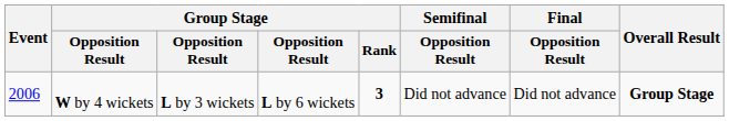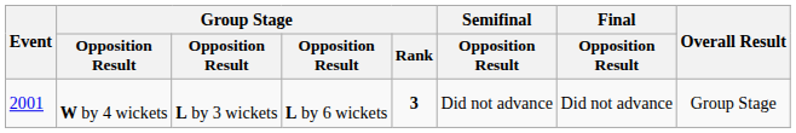W by 4 wickets | Event: 2006 -> 2001
W by 4 wickets | Overall Result: bold -> normal
